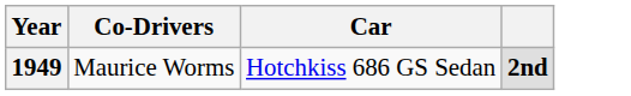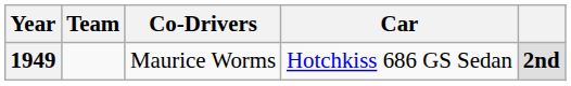+ column: Team
